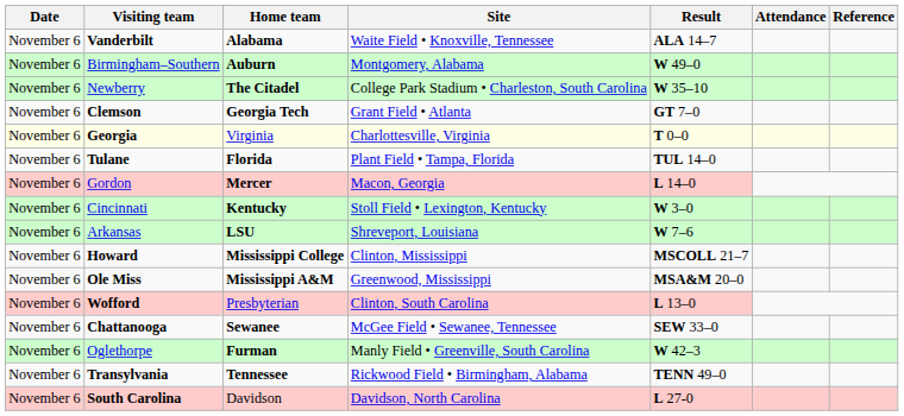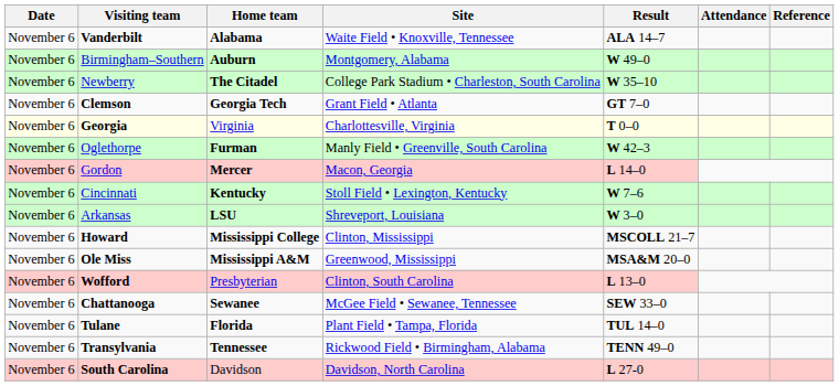rows swapped: Oglethorpe <-> Tulane
Cincinnati | Result: W 3–0 -> W 7–6
Arkansas | Result: W 7–6 -> W 3–0
